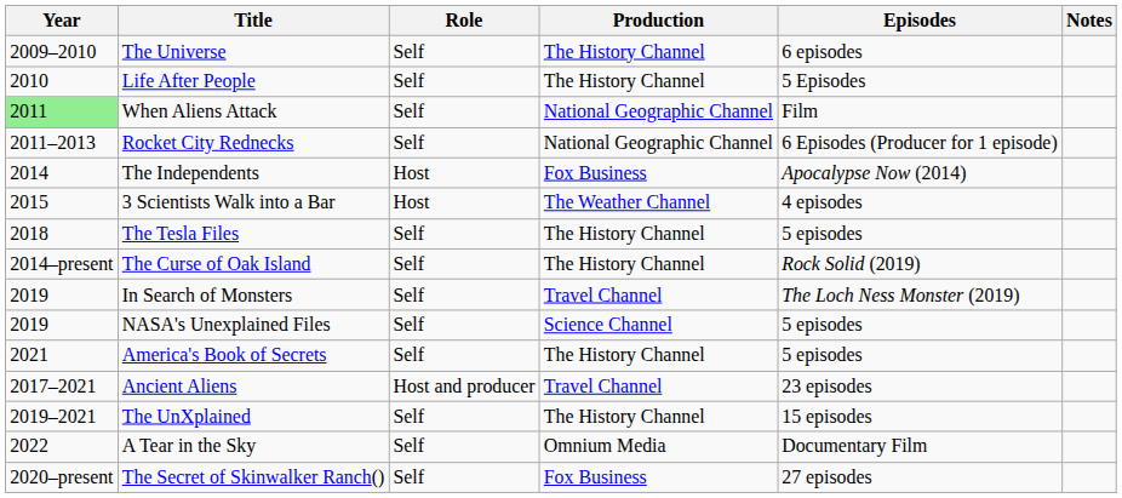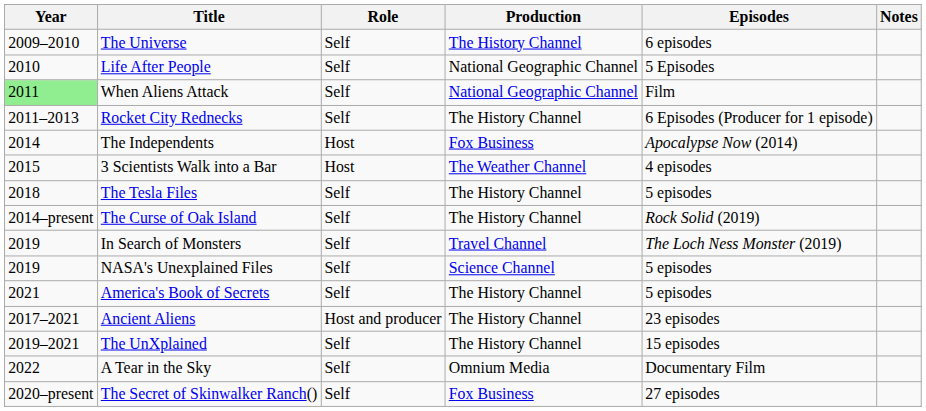Life After People | Production: The History Channel -> National Geographic Channel
Rocket City Rednecks | Production: National Geographic Channel -> The History Channel
Ancient Aliens | Production: Travel Channel -> The History Channel
